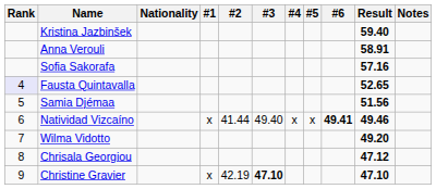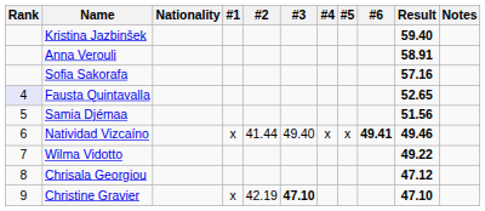Wilma Vidotto | Result: 49.20 -> 49.22
